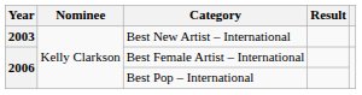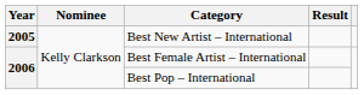Best New Artist – International | Year: 2003 -> 2005
